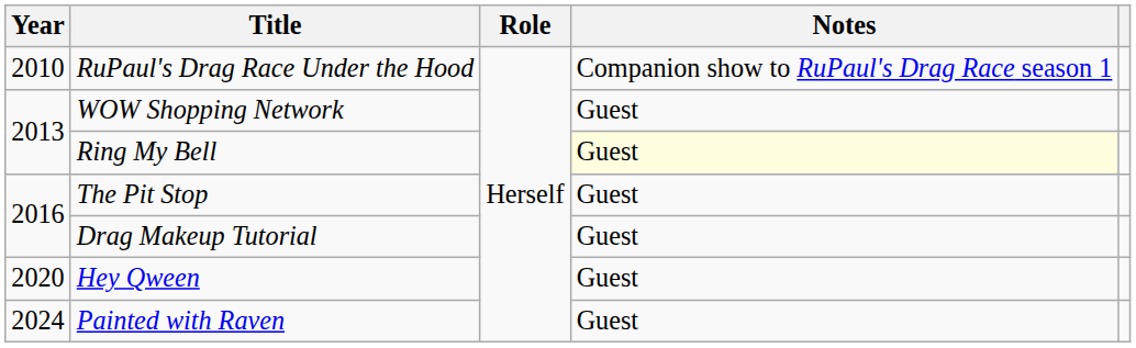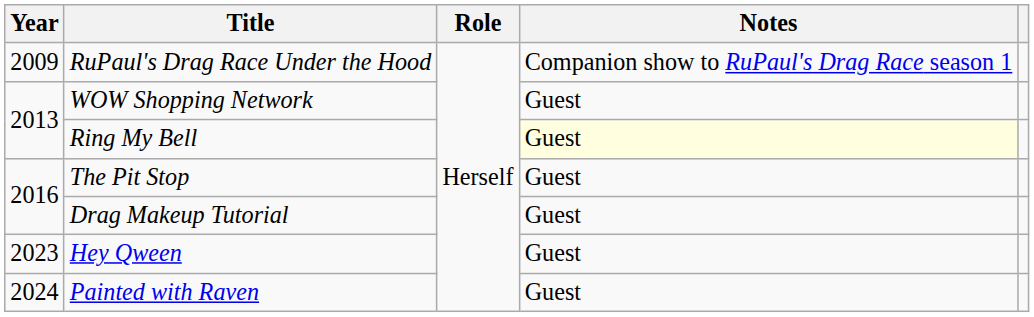RuPaul's Drag Race Under the Hood | Year: 2010 -> 2009
Hey Qween | Year: 2020 -> 2023
